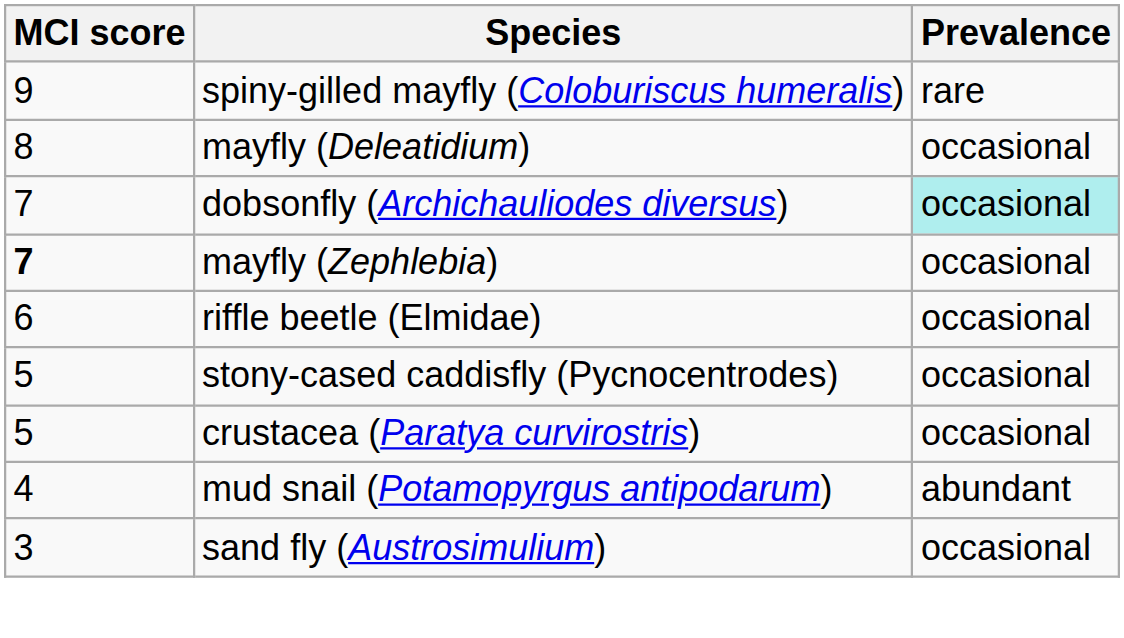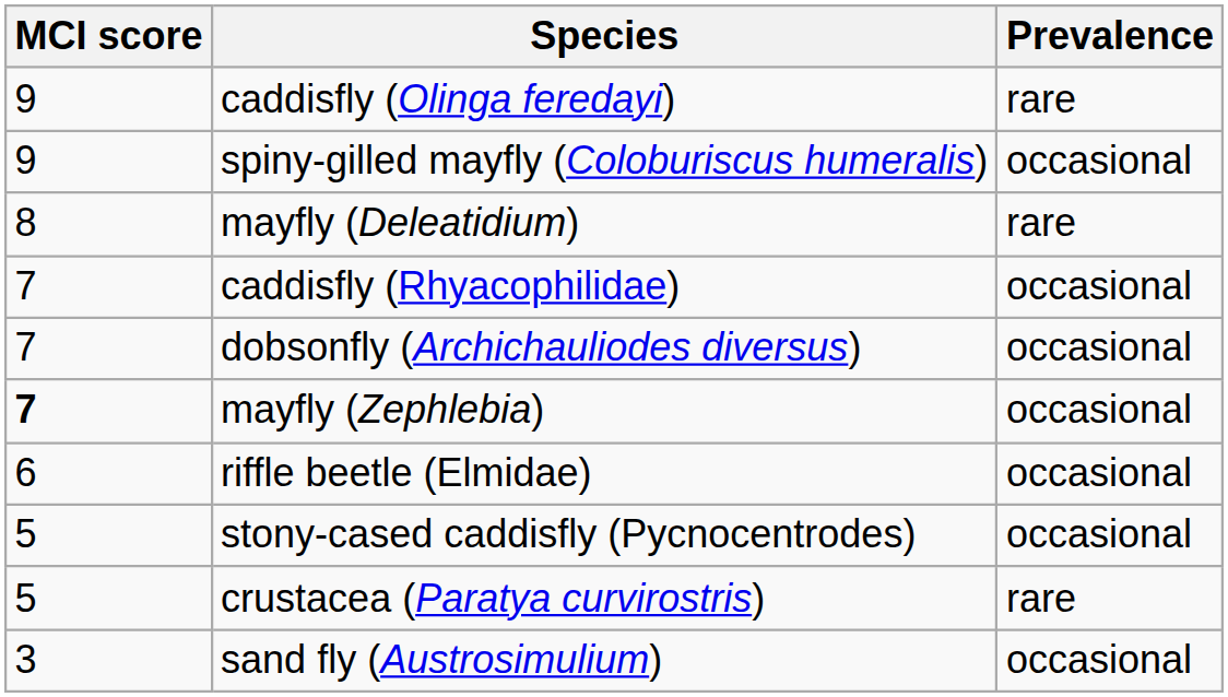+ row: 9 | caddisfly (Olinga feredayi) | rare
spiny-gilled mayfly (Coloburiscus humeralis) | Prevalence: rare -> occasional
mayfly (Deleatidium) | Prevalence: occasional -> rare
+ row: 7 | caddisfly (Rhyacophilidae) | occasional
dobsonfly (Archichauliodes diversus) | Prevalence: paleturquoise background -> no background
crustacea (Paratya curvirostris) | Prevalence: occasional -> rare
- row: 4 | mud snail (Potamopyrgus antipodarum) | abundant
